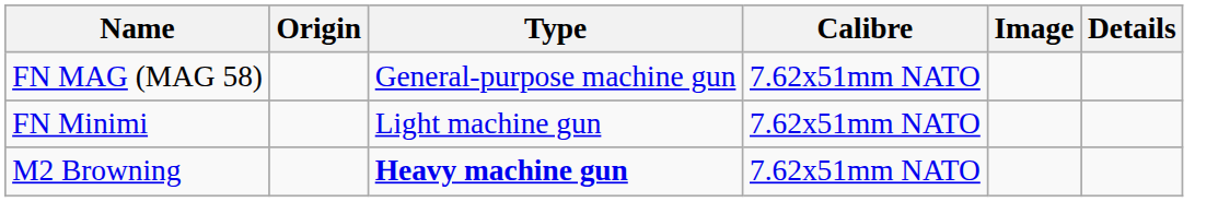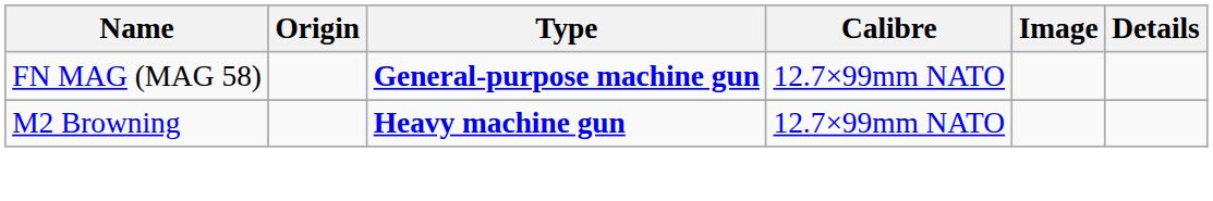FN MAG (MAG 58) | Type: normal -> bold
FN MAG (MAG 58) | Calibre: 7.62x51mm NATO -> 12.7×99mm NATO
- row: FN Minimi | Light machine gun | 7.62x51mm NATO
M2 Browning | Calibre: 7.62x51mm NATO -> 12.7×99mm NATO
